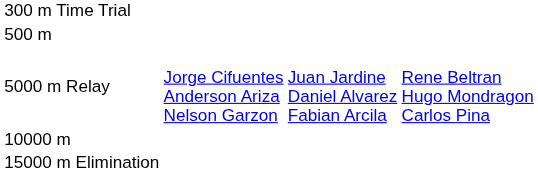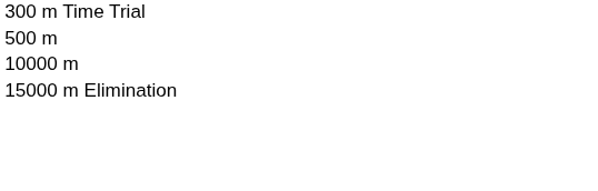- row: 5000 m Relay | Jorge Cifuentes Anderson Ariza Nelson Garzon | Juan Jardine Daniel Alvarez Fabian Arcila | Rene Beltran Hugo Mondragon Carlos Pina
